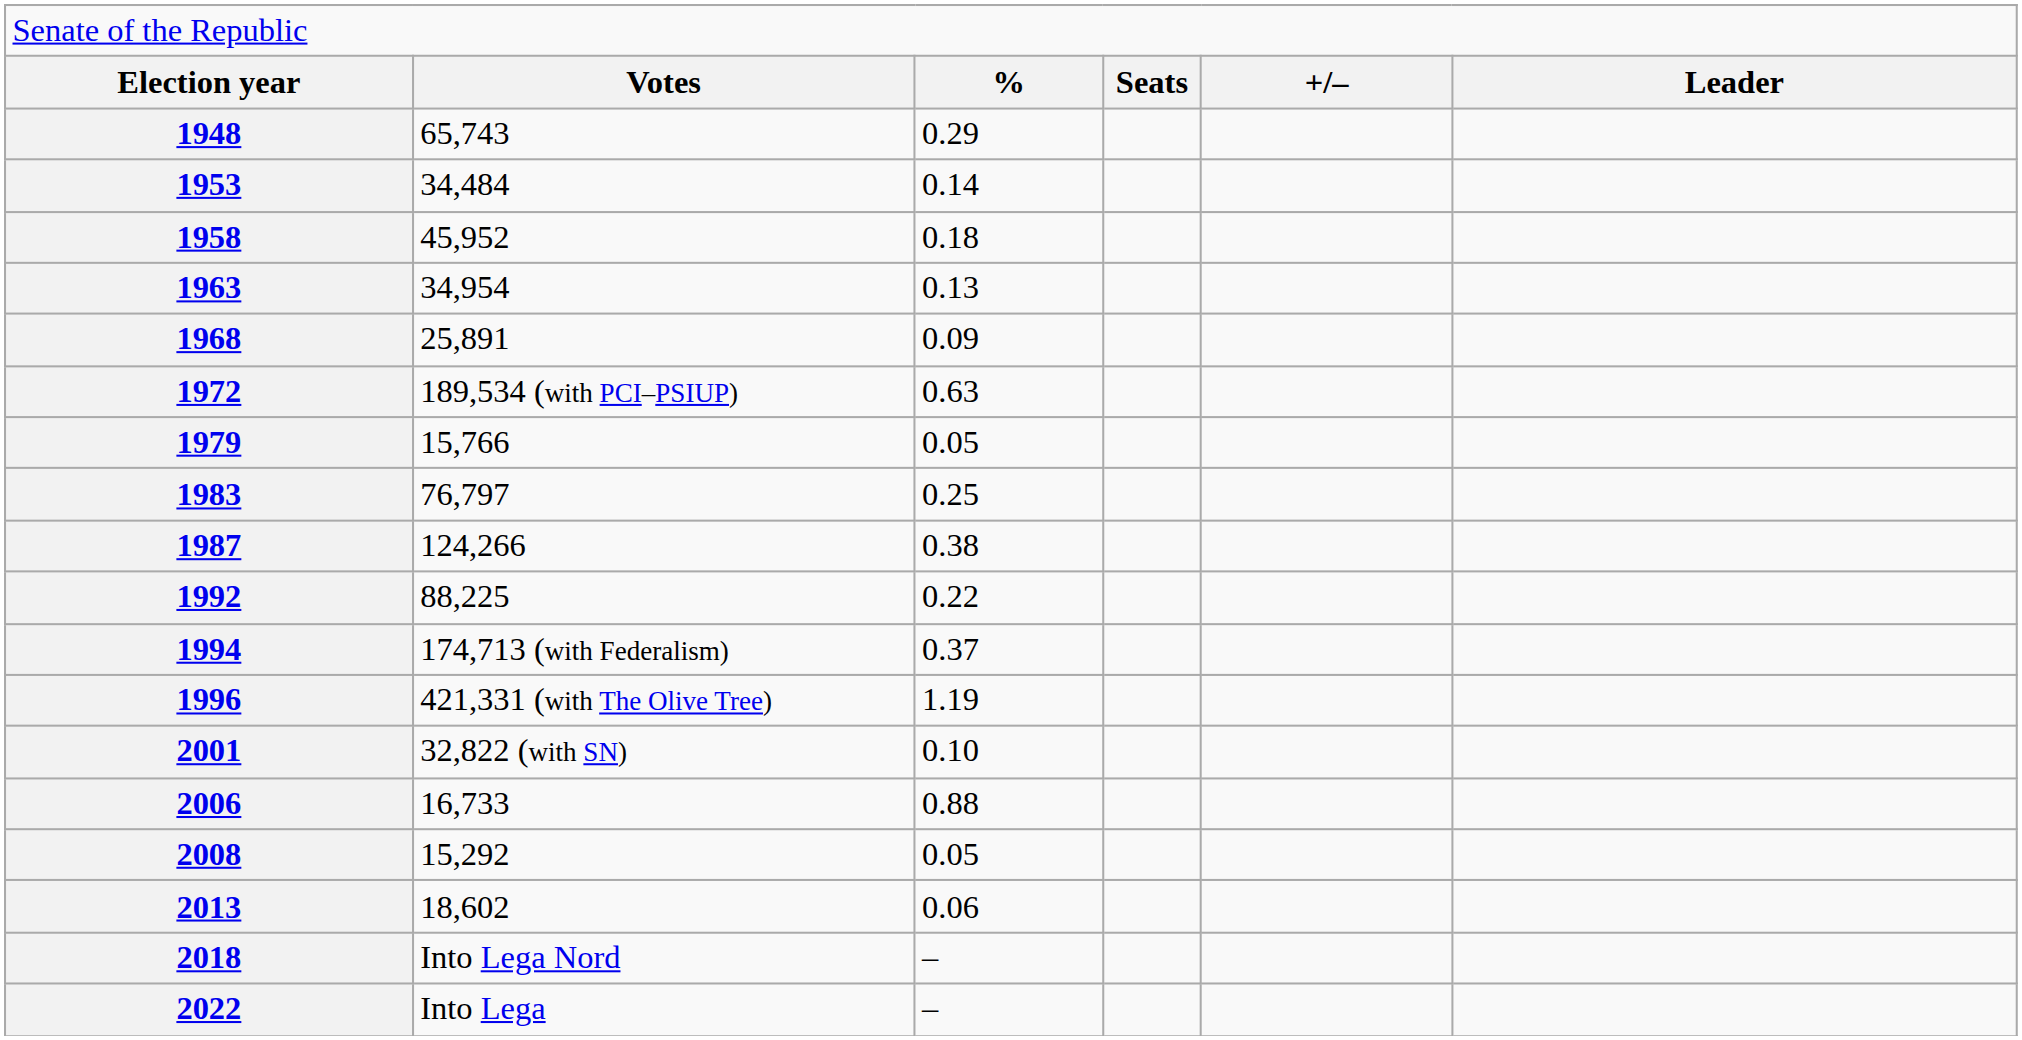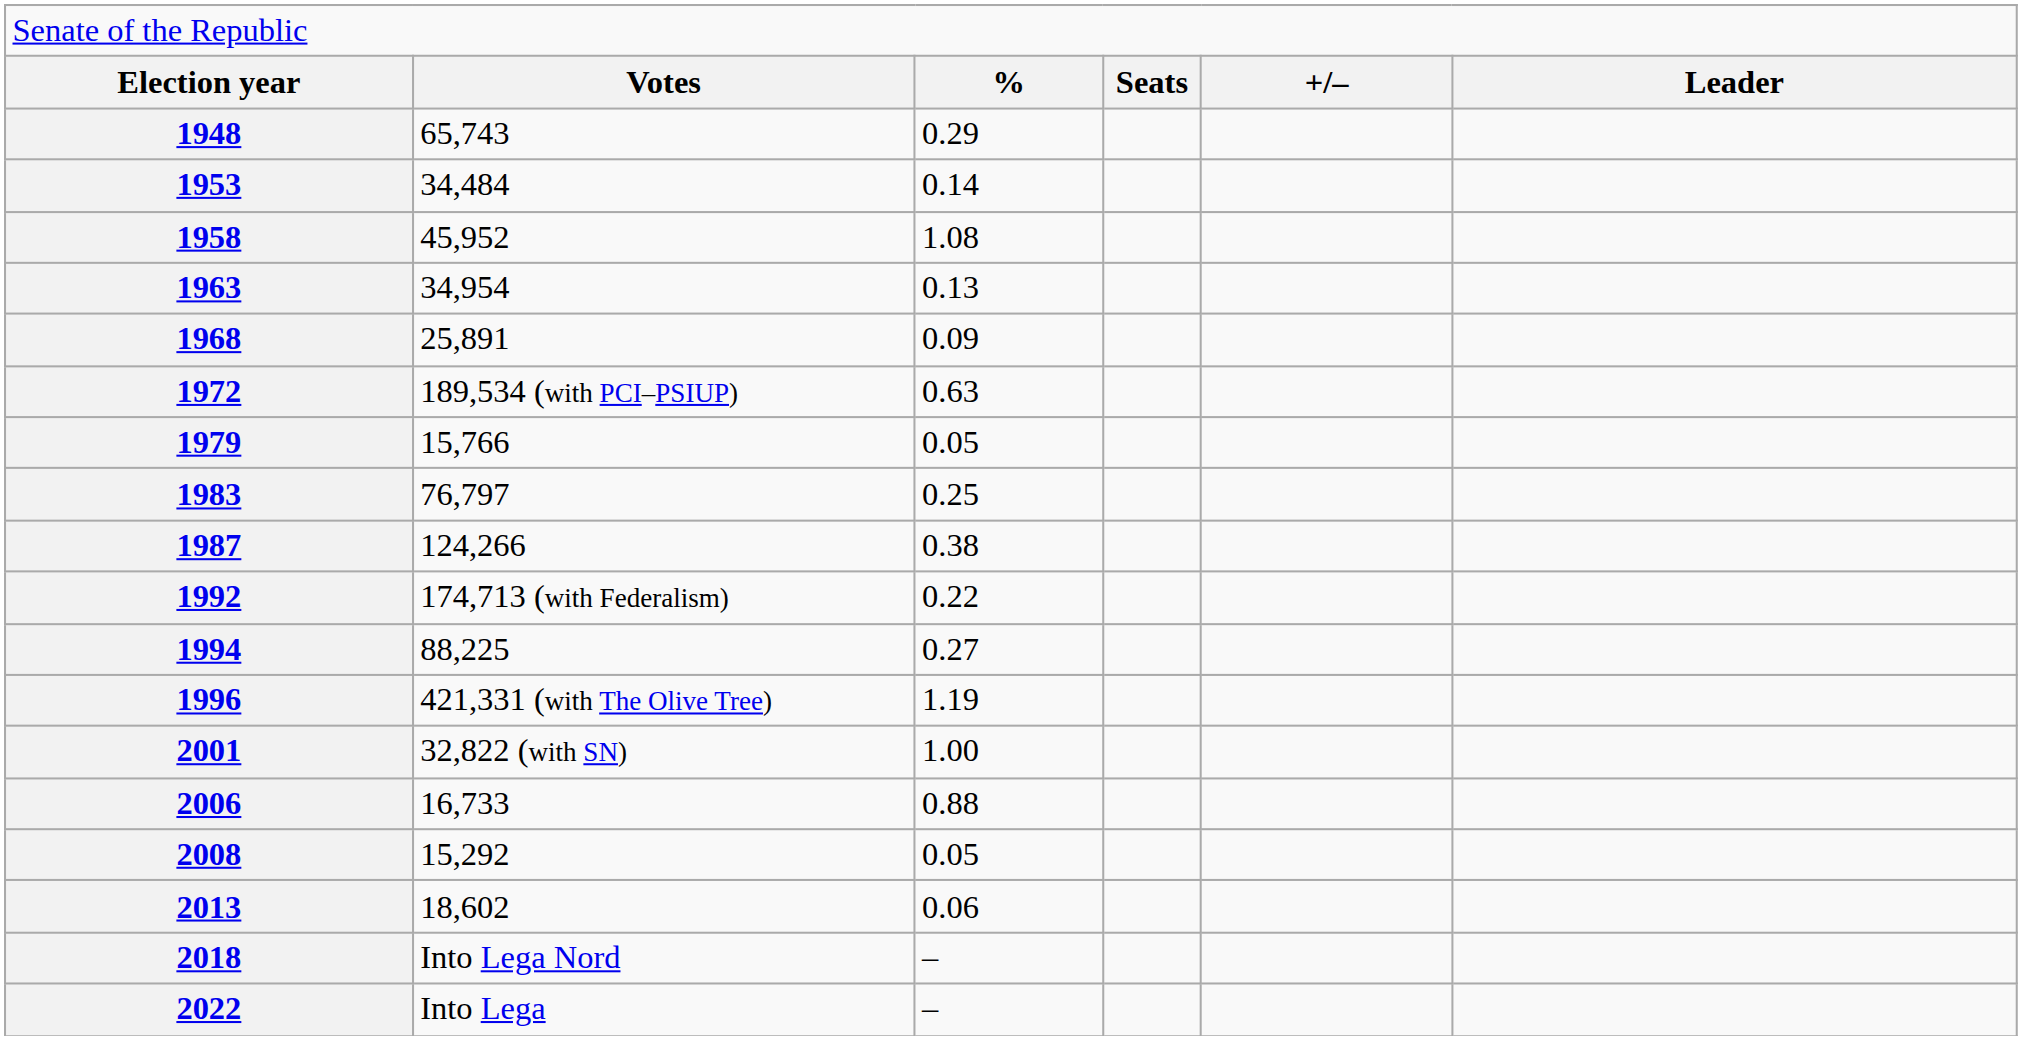1958 | column 3: 0.18 -> 1.08
1992 | column 2: 88,225 -> 174,713 (with Federalism)
1994 | column 2: 174,713 (with Federalism) -> 88,225
1994 | column 3: 0.37 -> 0.27
2001 | column 3: 0.10 -> 1.00
